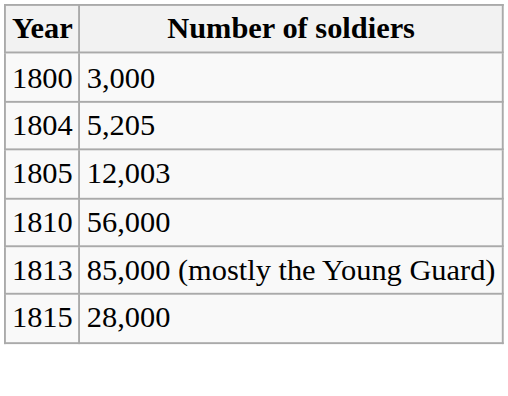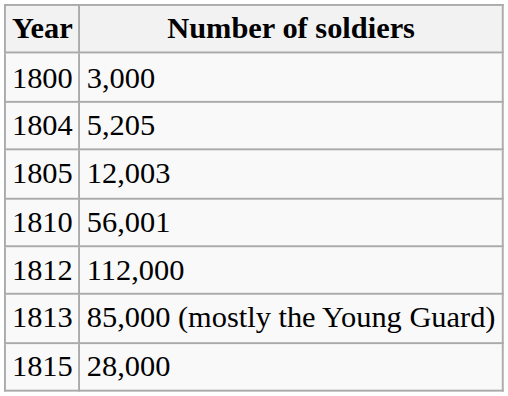1810 | Number of soldiers: 56,000 -> 56,001
+ row: 1812 | 112,000
